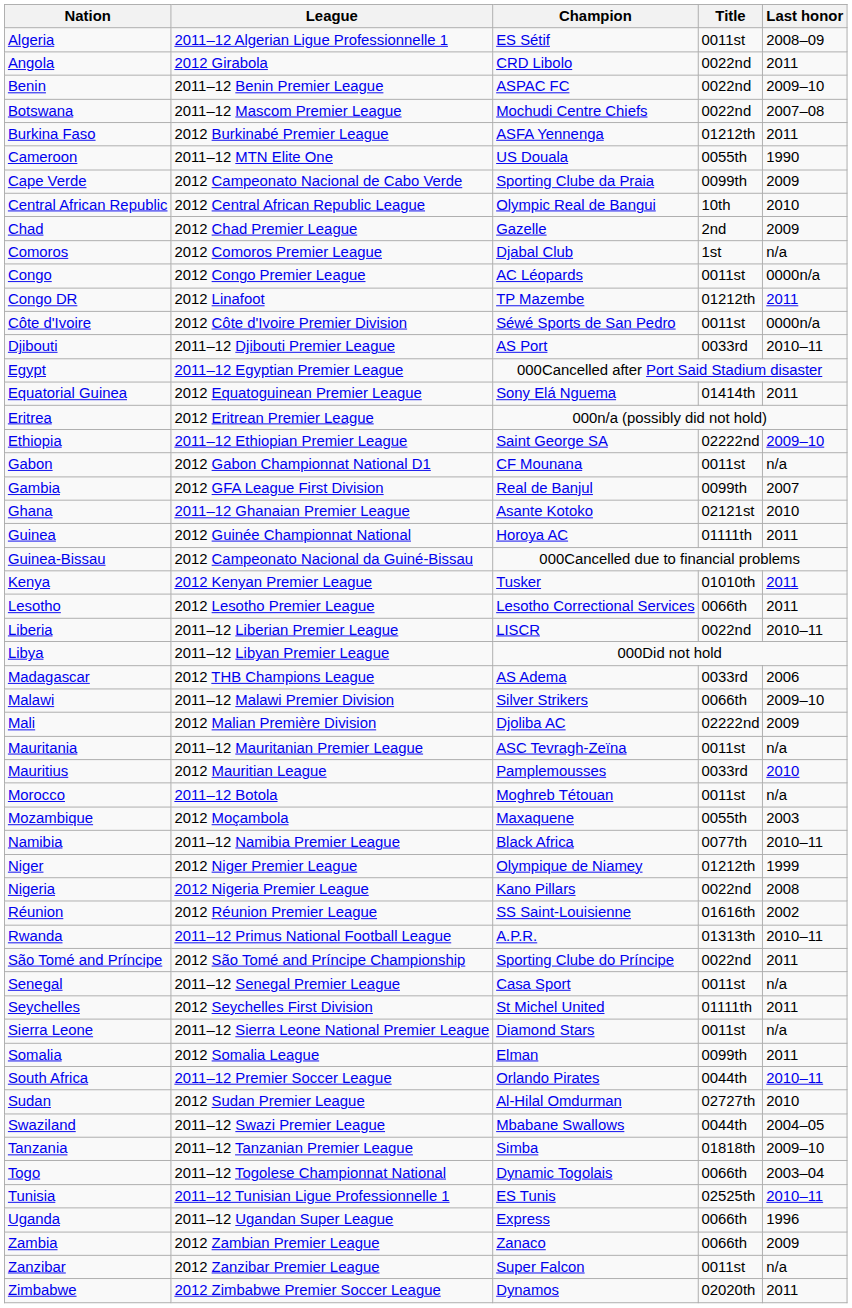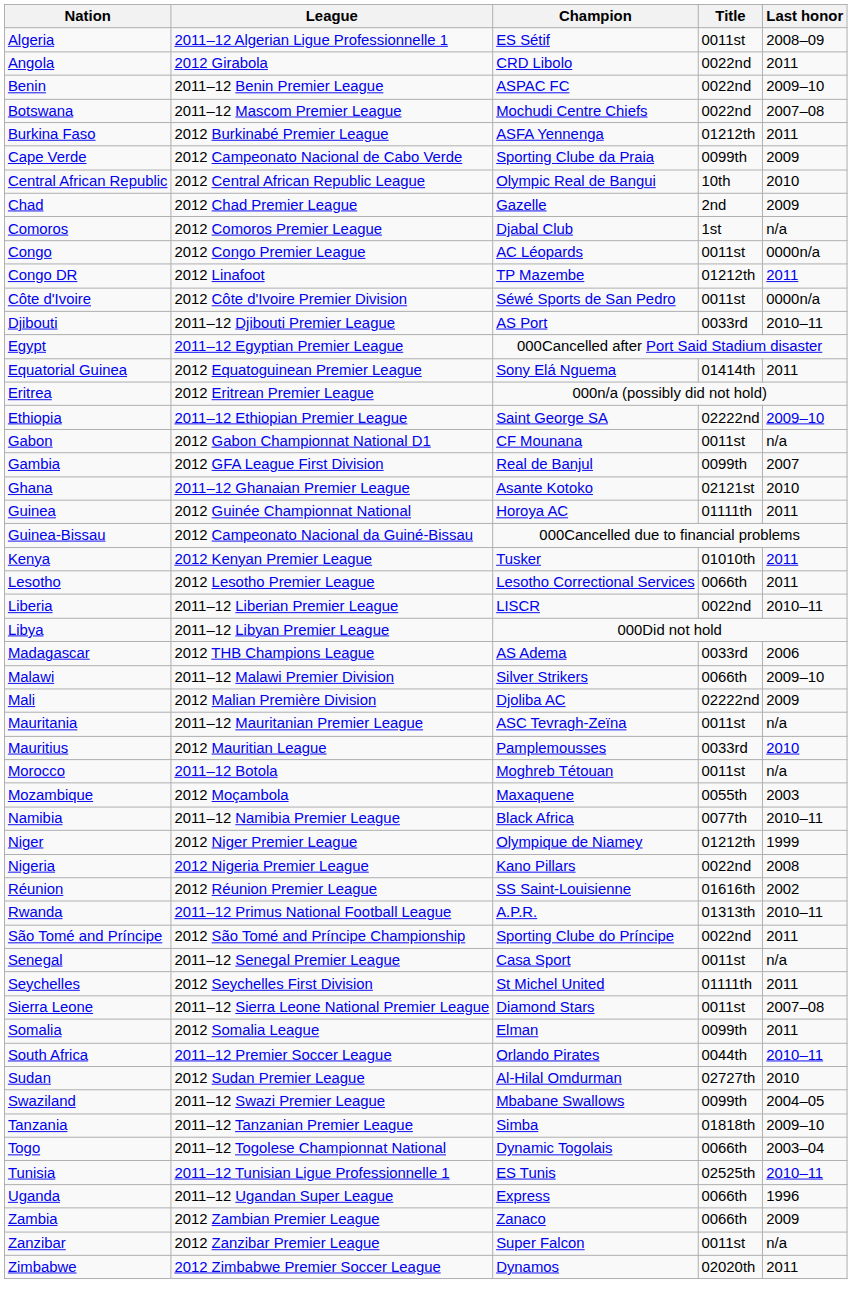- row: Cameroon | 2011–12 MTN Elite One | US Douala | 0055th | 1990
Sierra Leone | Last honor: n/a -> 2007–08
Swaziland | Title: 0044th -> 0099th
